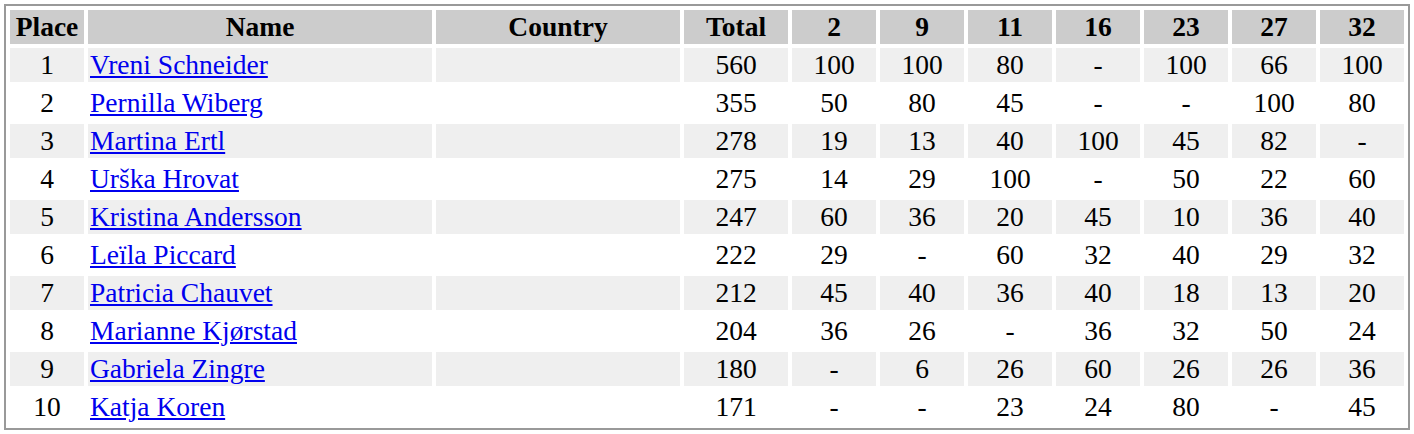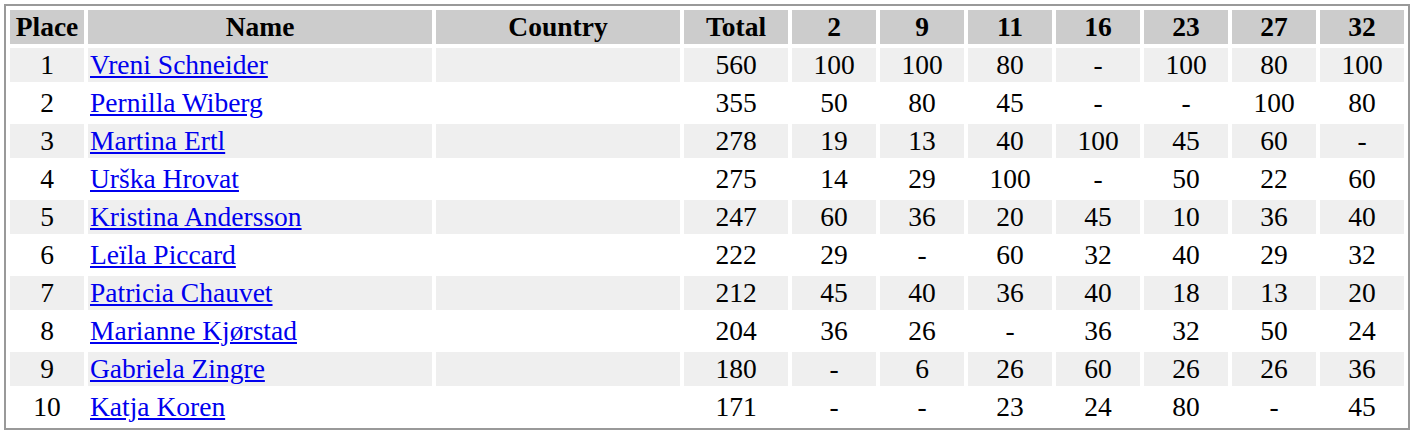Vreni Schneider | 27: 66 -> 80
Martina Ertl | 27: 82 -> 60
